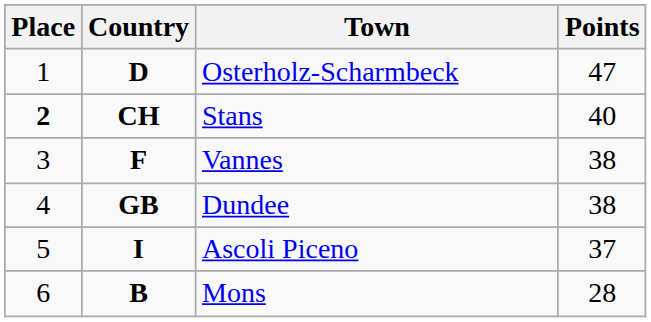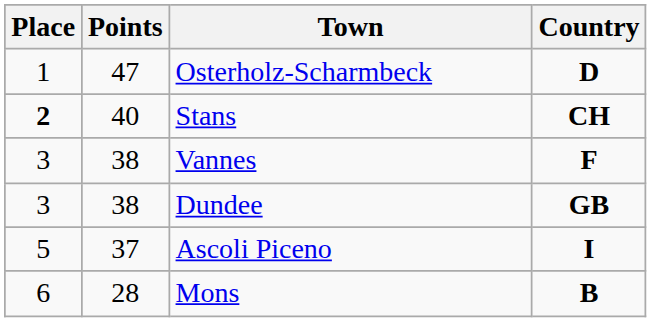columns swapped: Country <-> Points
Dundee | Place: 4 -> 3
